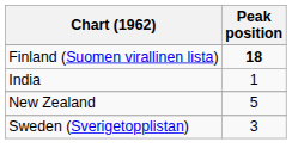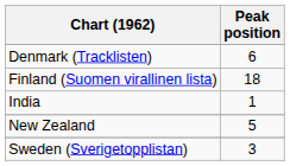+ row: Denmark (Tracklisten) | 6
Finland (Suomen virallinen lista) | Peak position: bold -> normal
